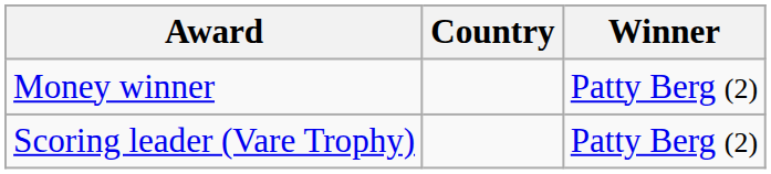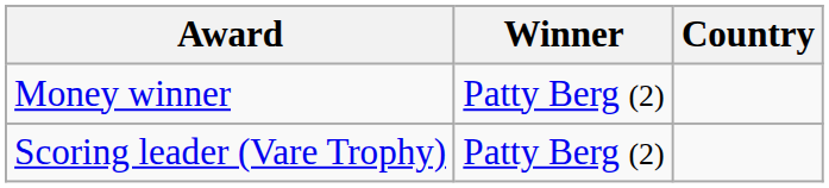columns swapped: Winner <-> Country
